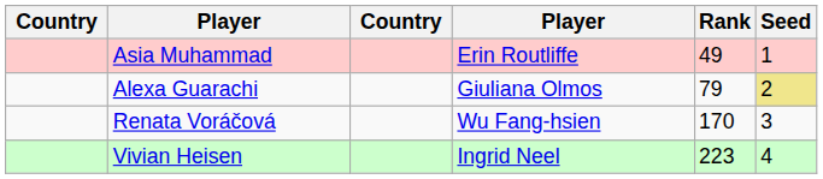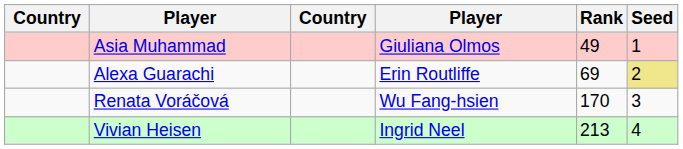Asia Muhammad | column 4: Erin Routliffe -> Giuliana Olmos
Alexa Guarachi | column 4: Giuliana Olmos -> Erin Routliffe
Alexa Guarachi | Rank: 79 -> 69
Vivian Heisen | Rank: 223 -> 213
